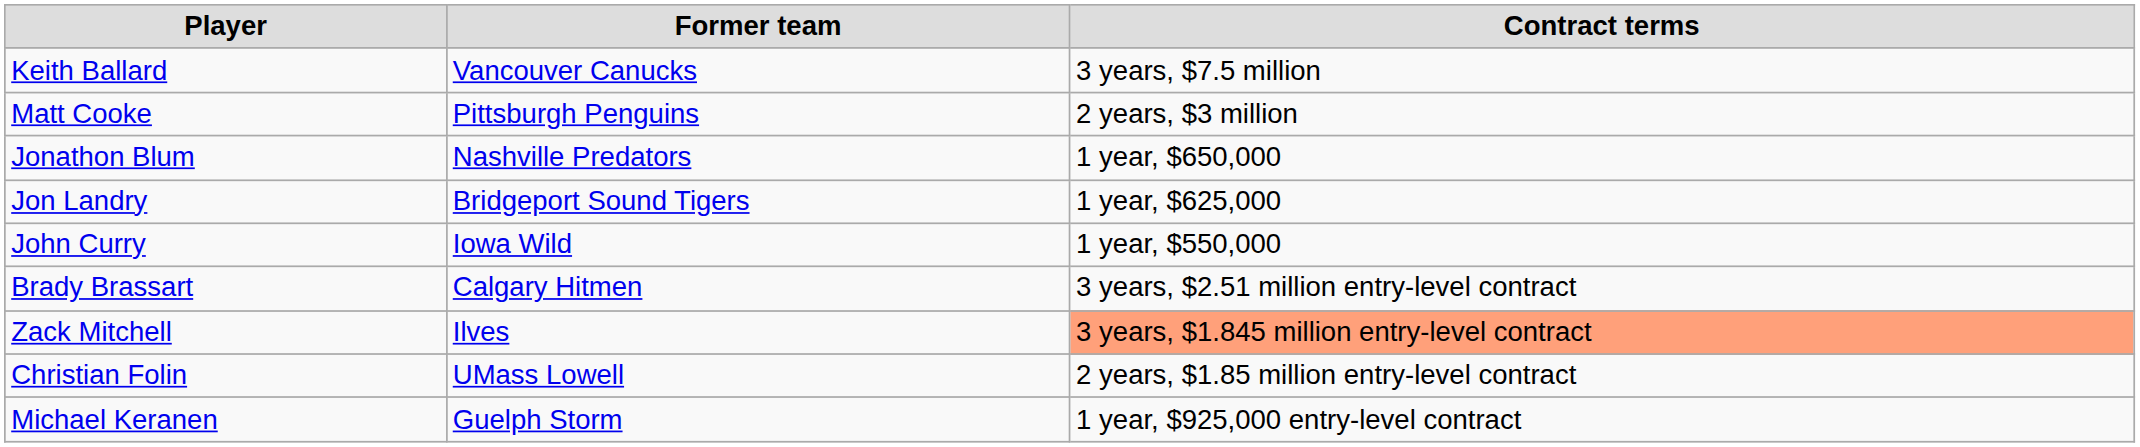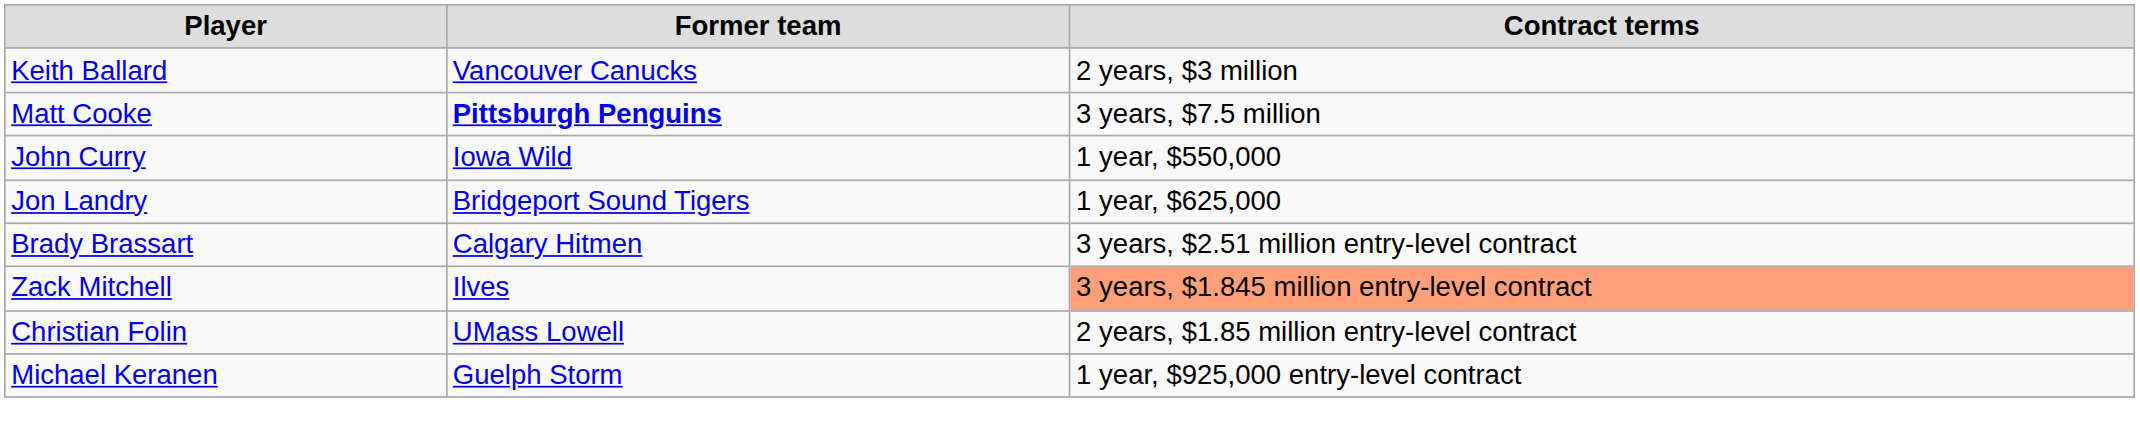Keith Ballard | Contract terms: 3 years, $7.5 million -> 2 years, $3 million
Matt Cooke | Former team: normal -> bold
Matt Cooke | Contract terms: 2 years, $3 million -> 3 years, $7.5 million
- row: Jonathon Blum | Nashville Predators | 1 year, $650,000
rows swapped: Jon Landry <-> John Curry
